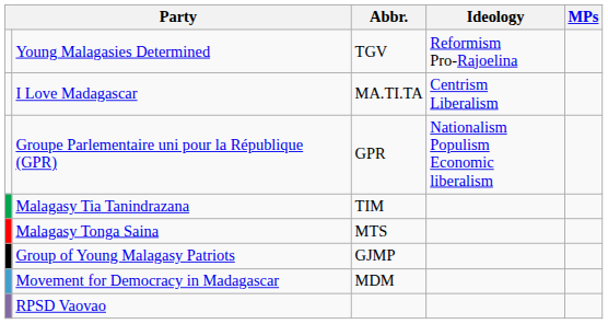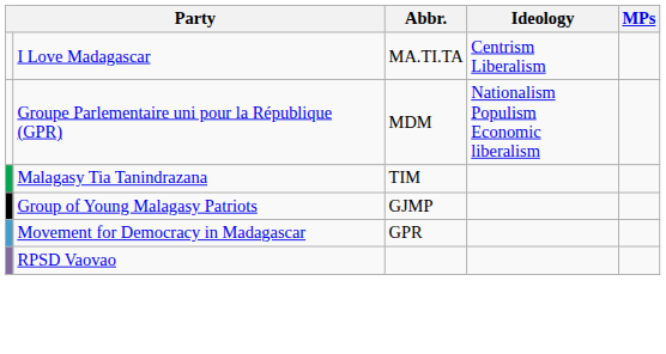- row: Young Malagasies Determined | TGV | Reformism Pro-Rajoelina
Groupe Parlementaire uni pour la République (GPR) | Abbr.: GPR -> MDM
- row: Malagasy Tonga Saina | MTS
Movement for Democracy in Madagascar | Abbr.: MDM -> GPR
